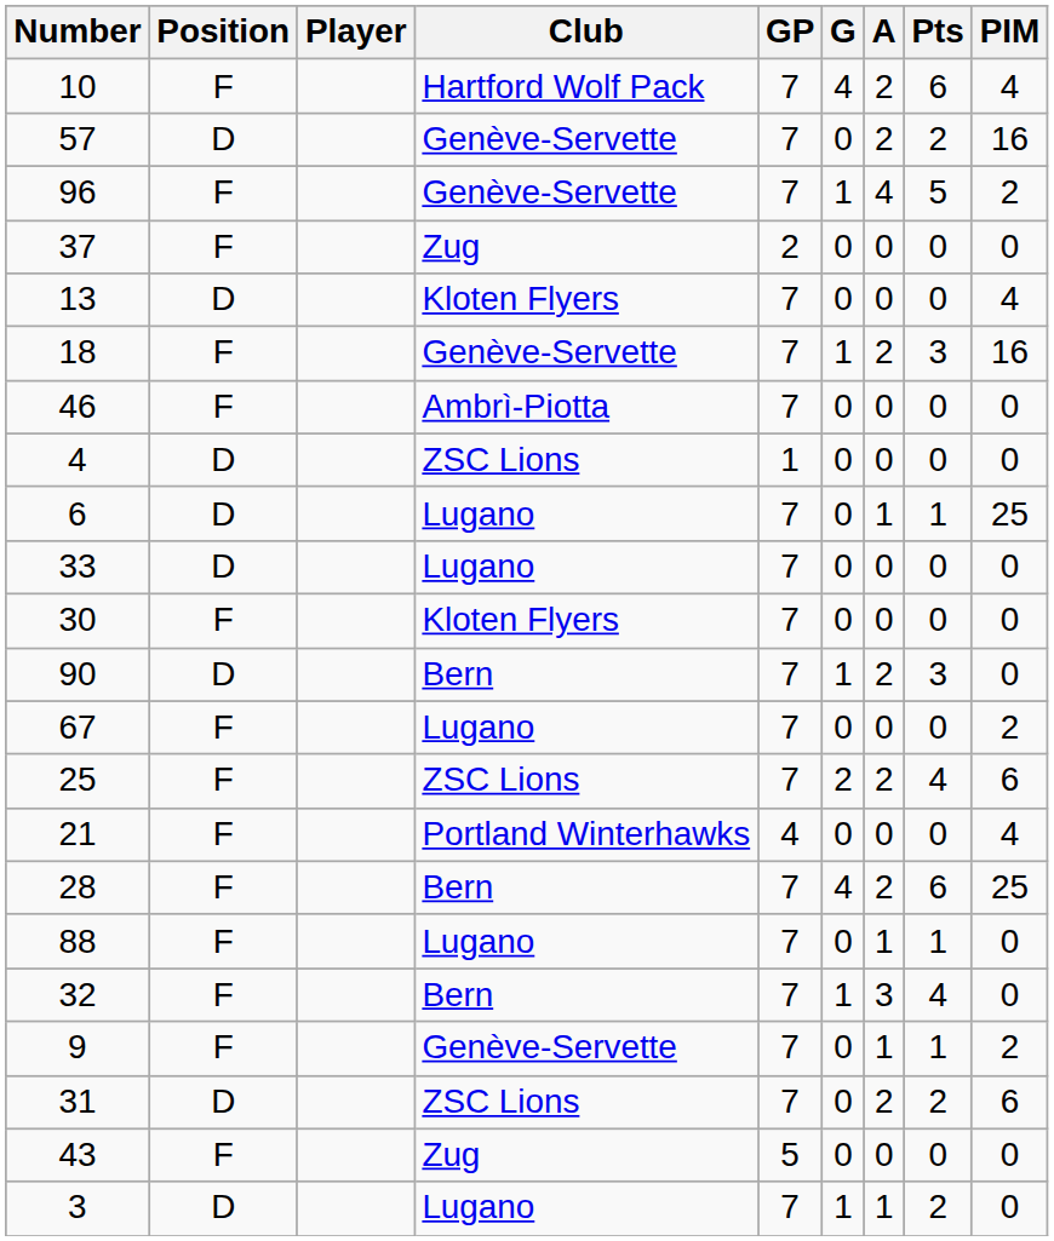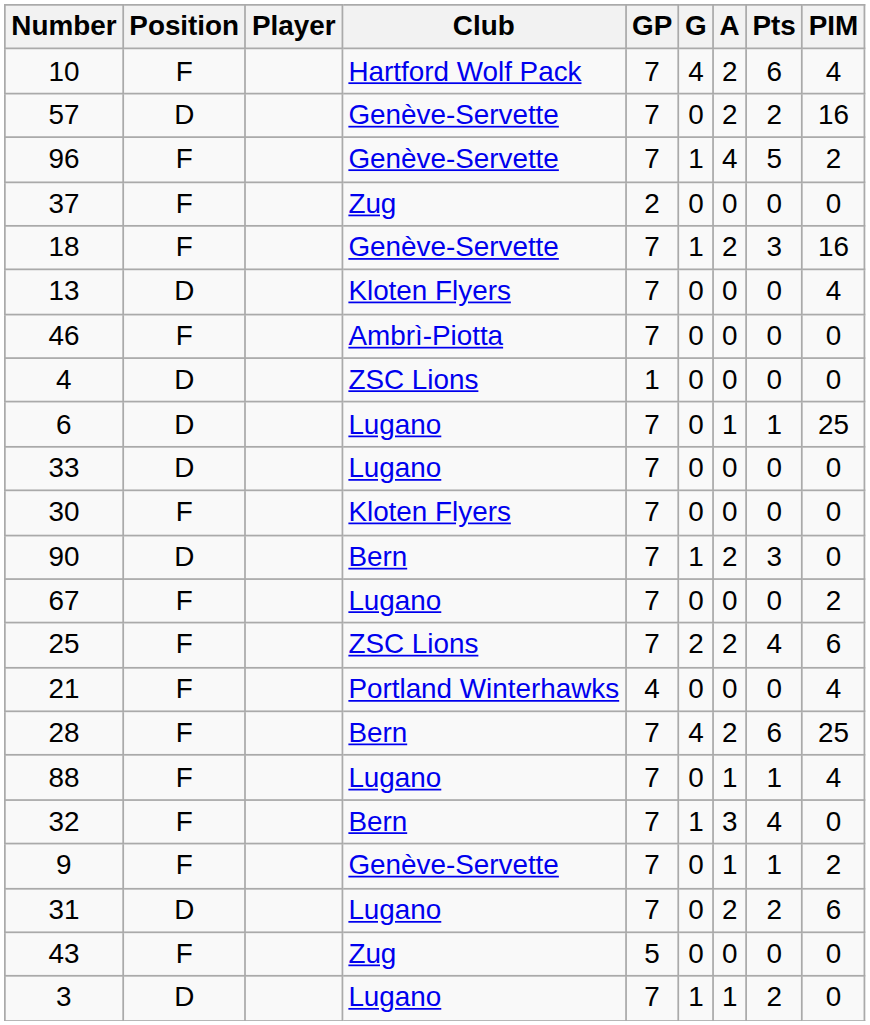rows swapped: 18 <-> 13
88 | PIM: 0 -> 4
31 | Club: ZSC Lions -> Lugano
